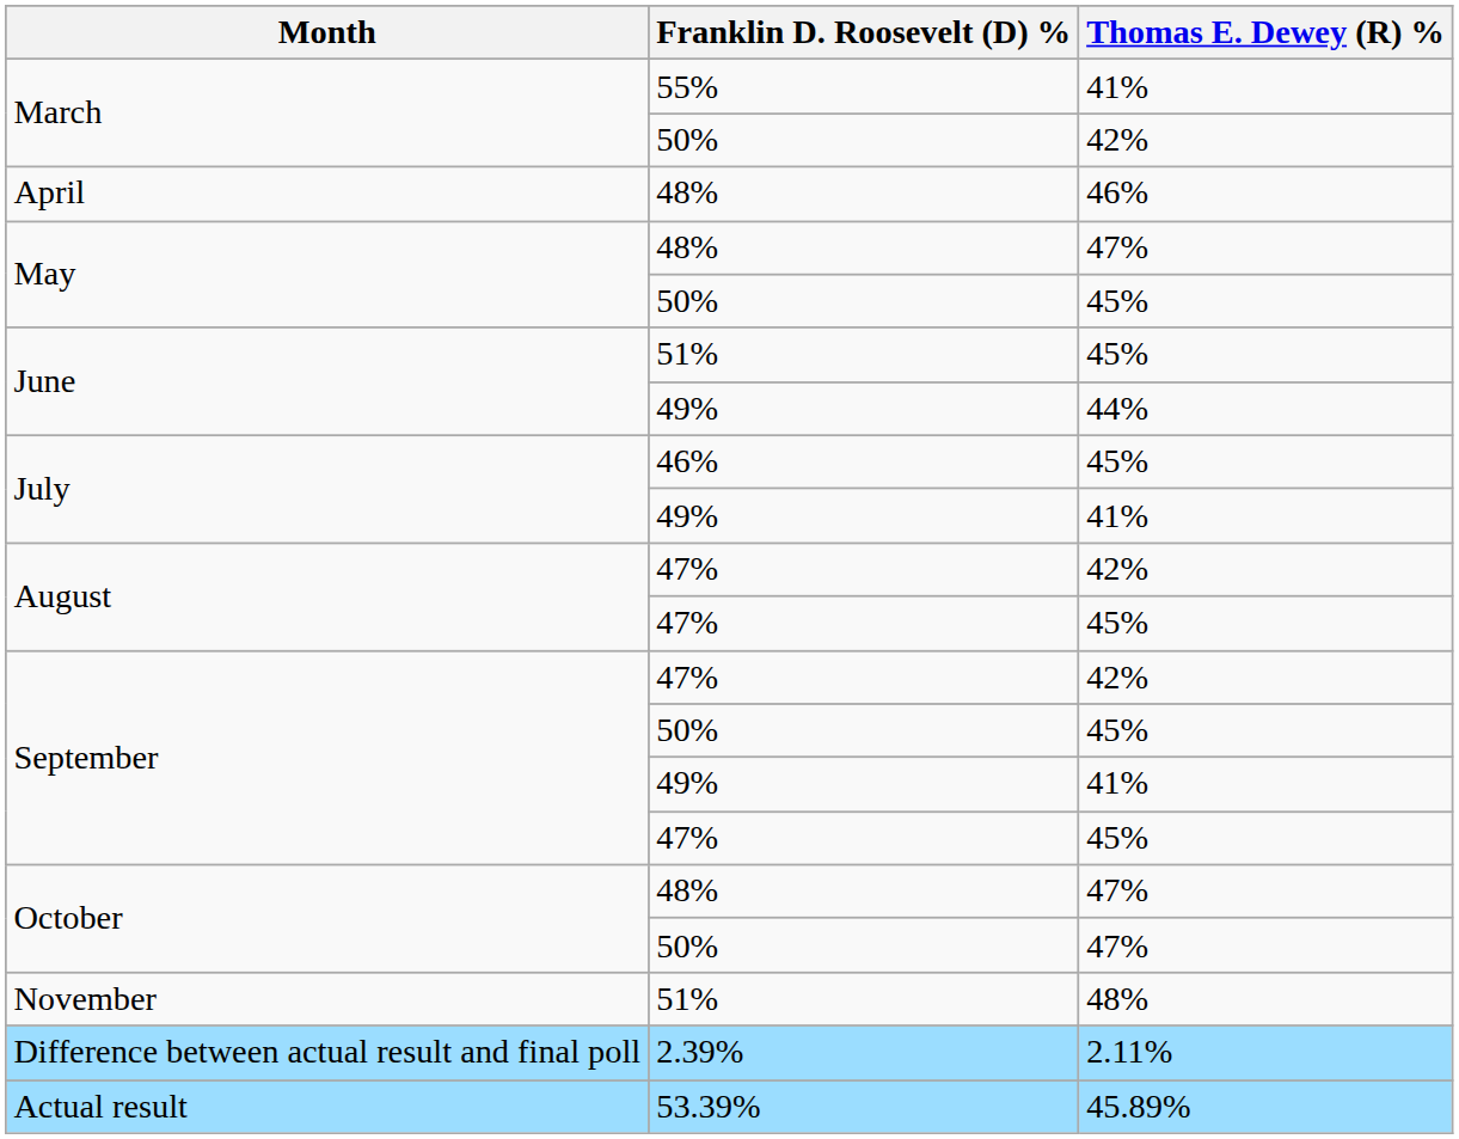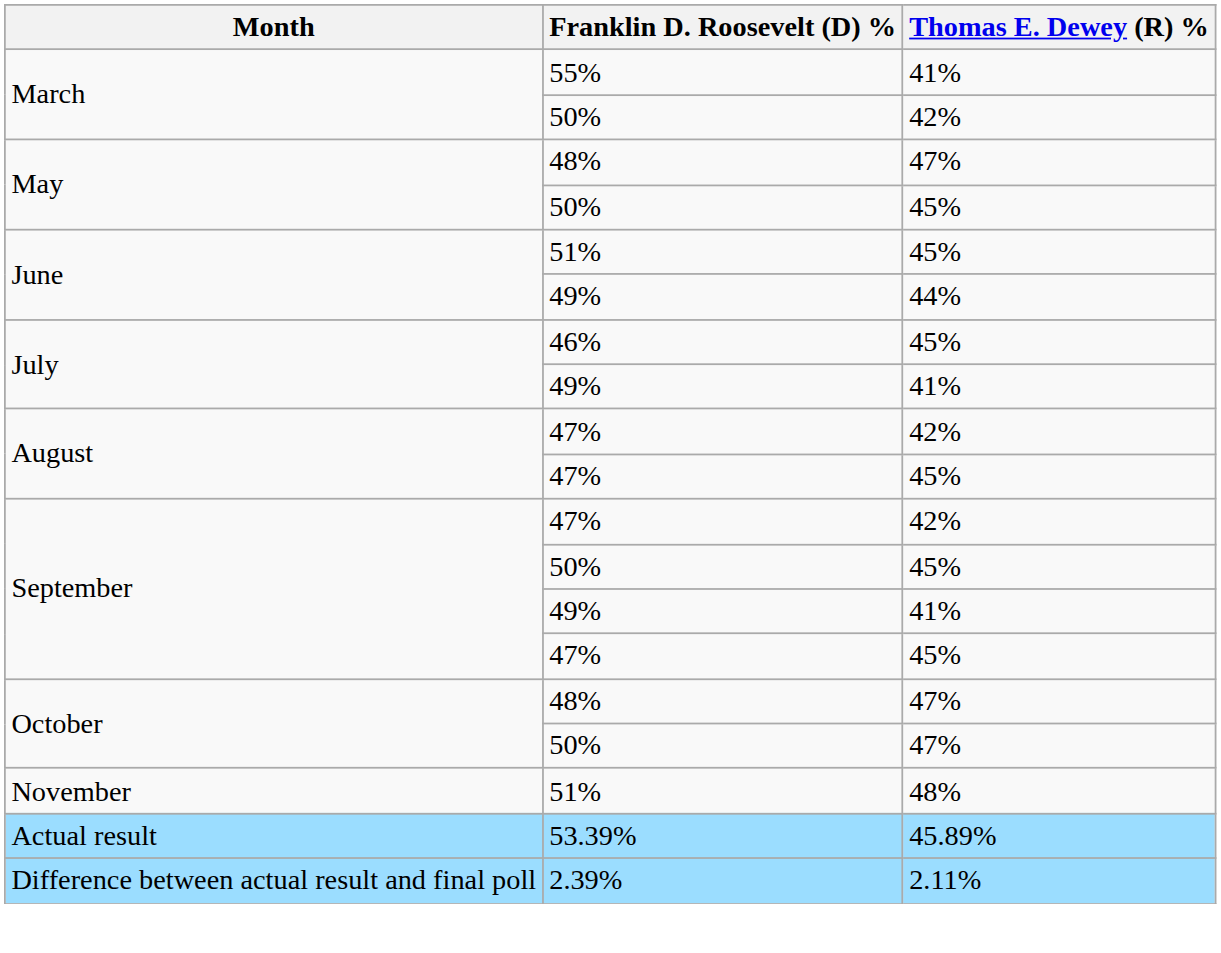- row: April | 48% | 46%
rows swapped: Actual result <-> Difference between actual result and final poll
